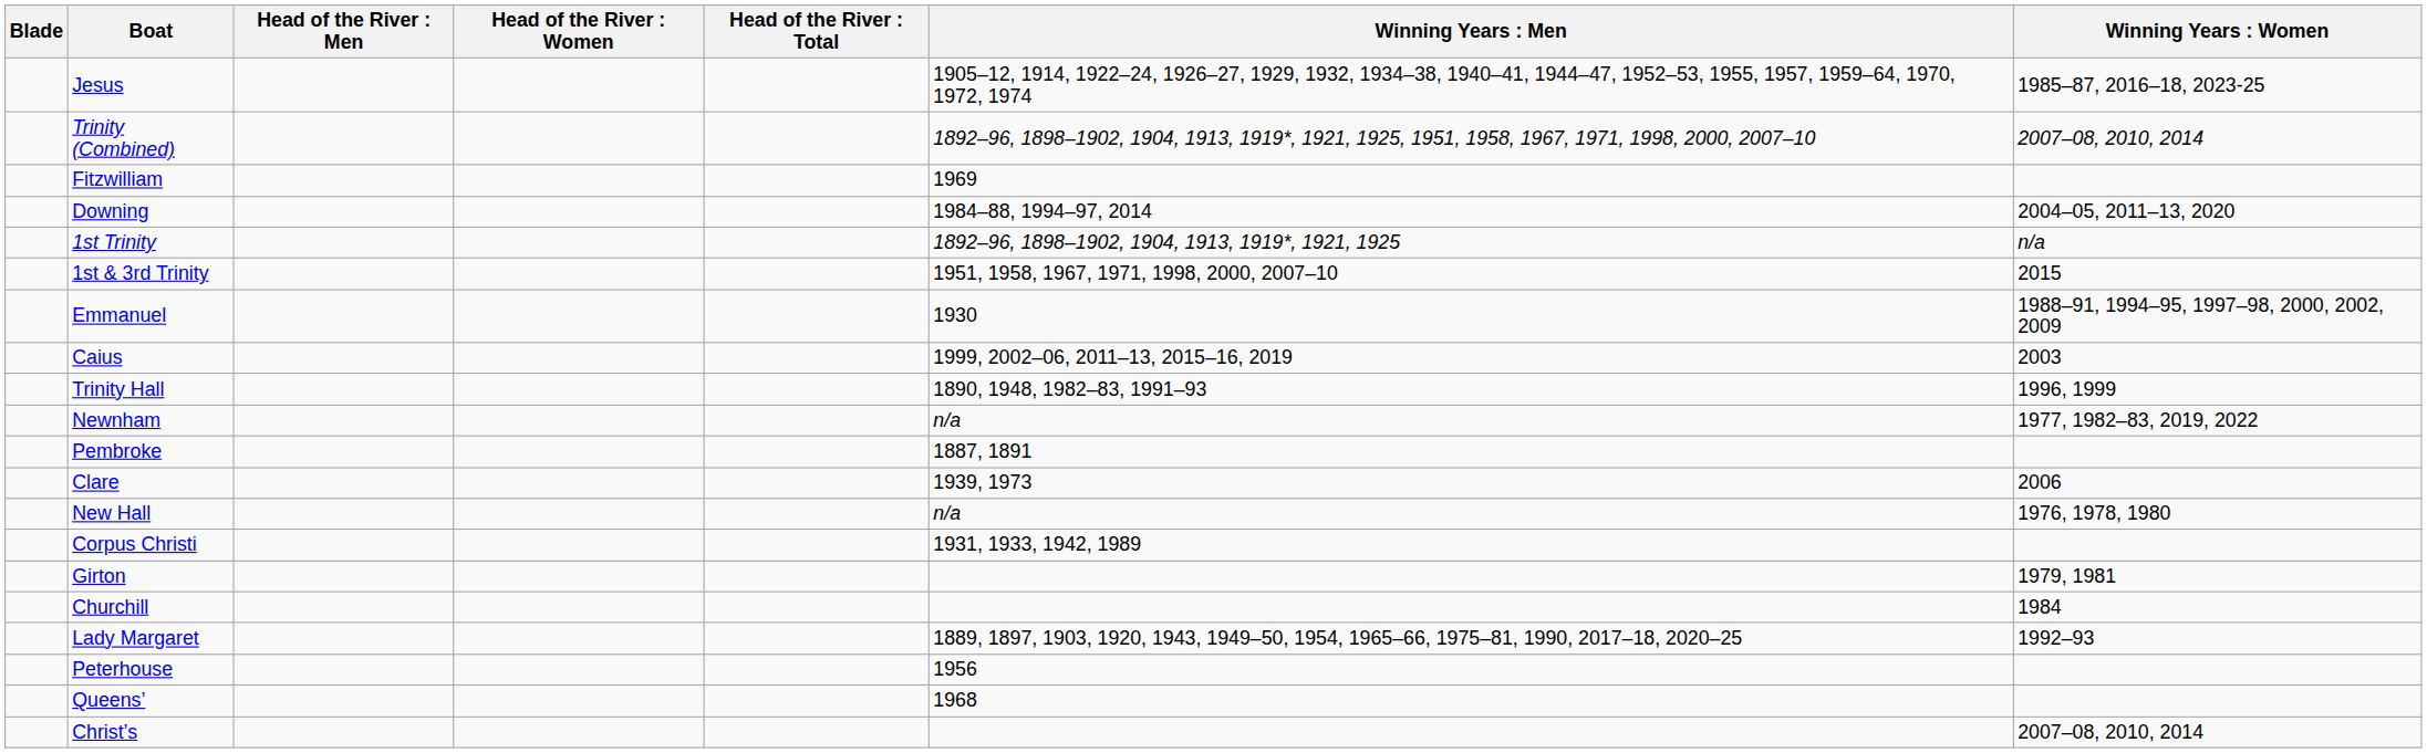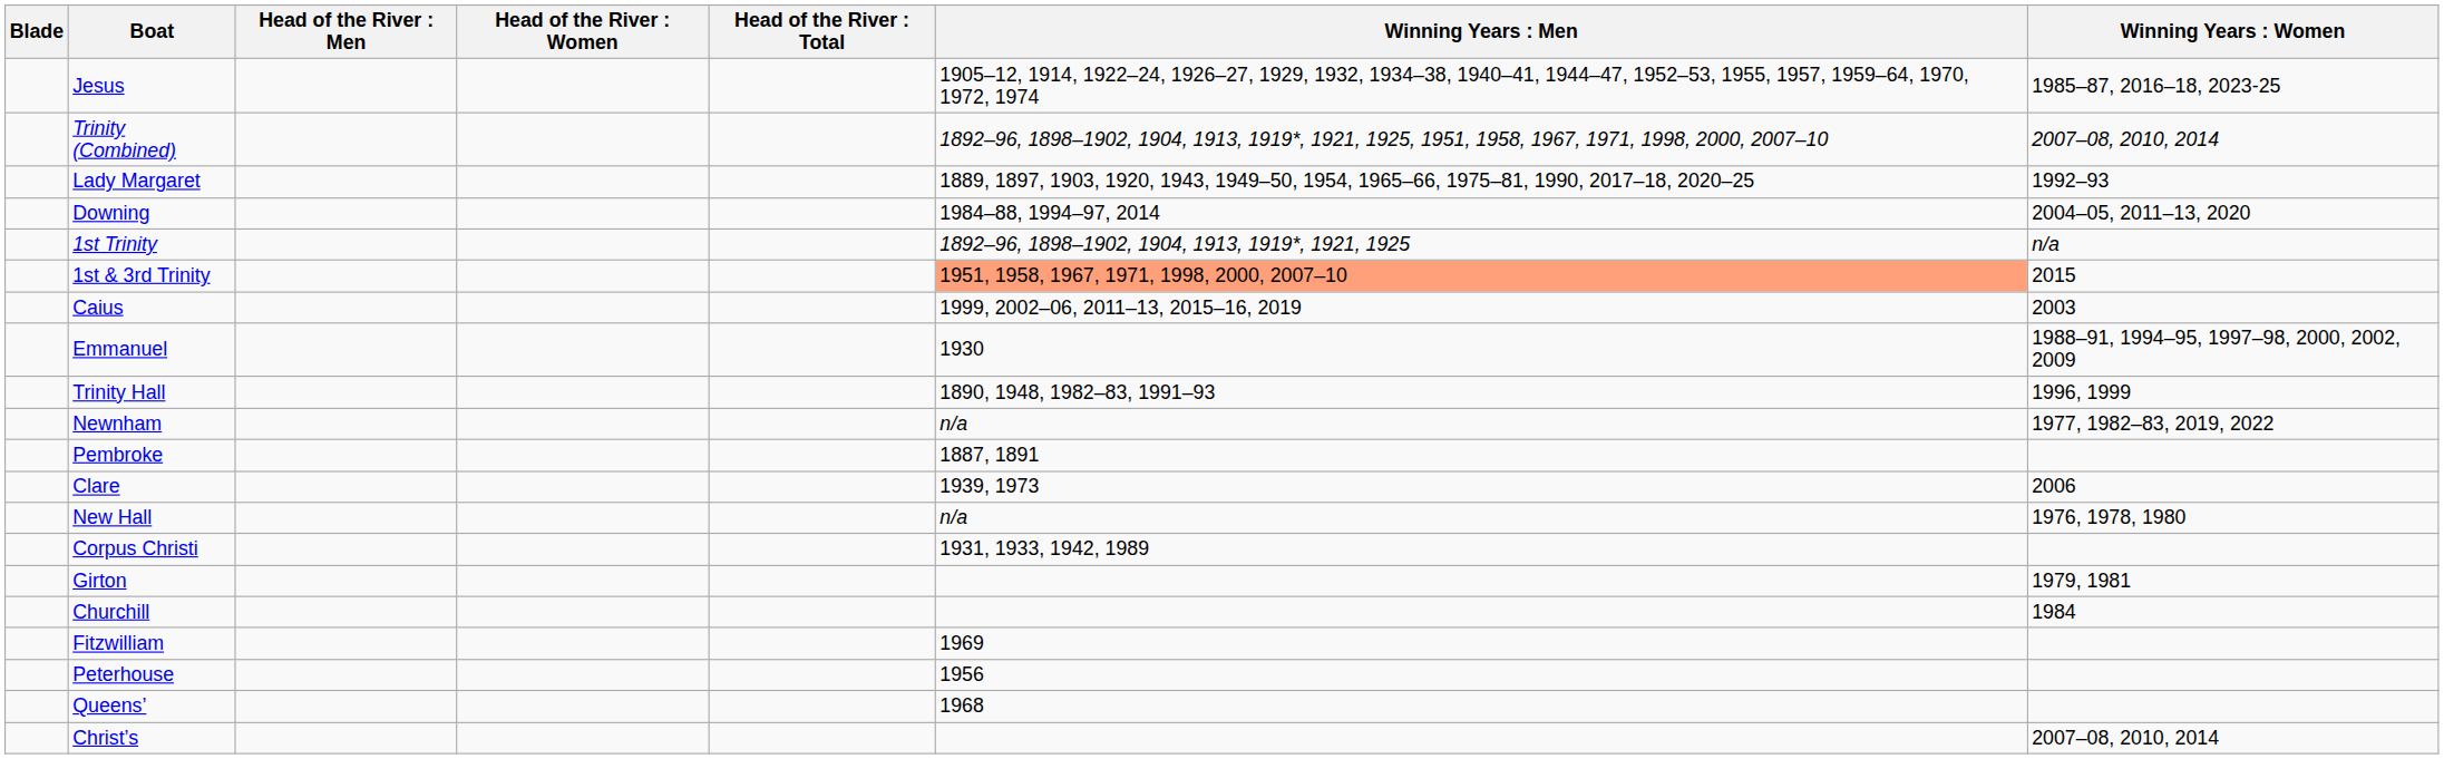rows swapped: Lady Margaret <-> Fitzwilliam
1st & 3rd Trinity | column 6: no background -> lightsalmon background
rows swapped: Caius <-> Emmanuel
